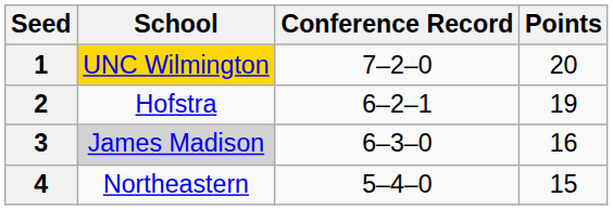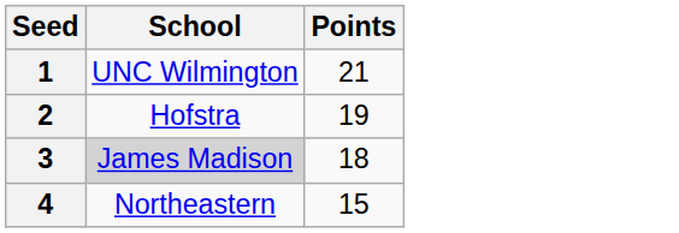- column: Conference Record | 7–2–0 | 6–2–1 | 6–3–0 | 5–4–0
1 | School: gold background -> no background
1 | Points: 20 -> 21
3 | Points: 16 -> 18
